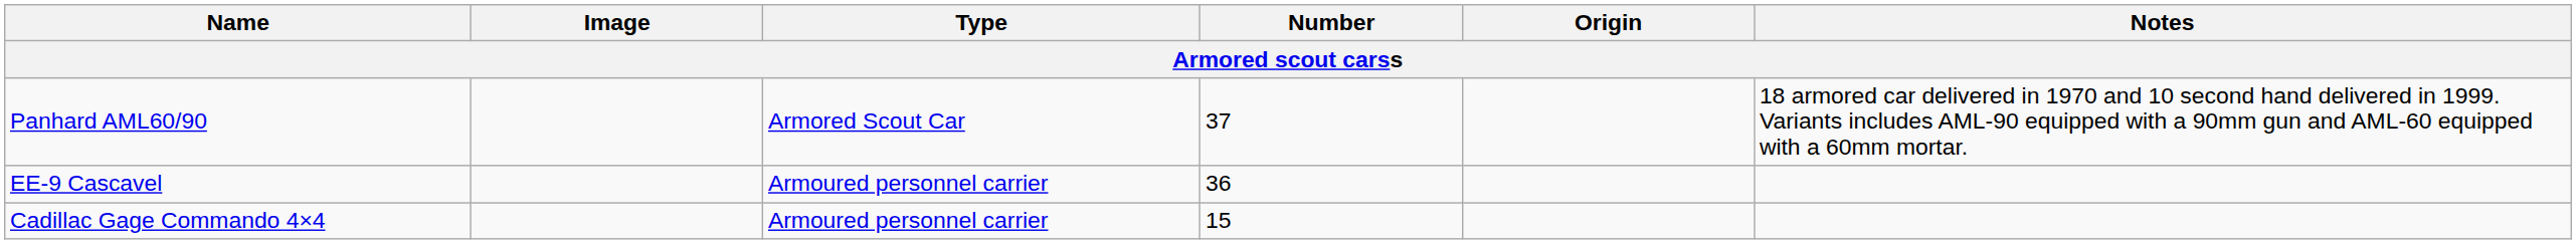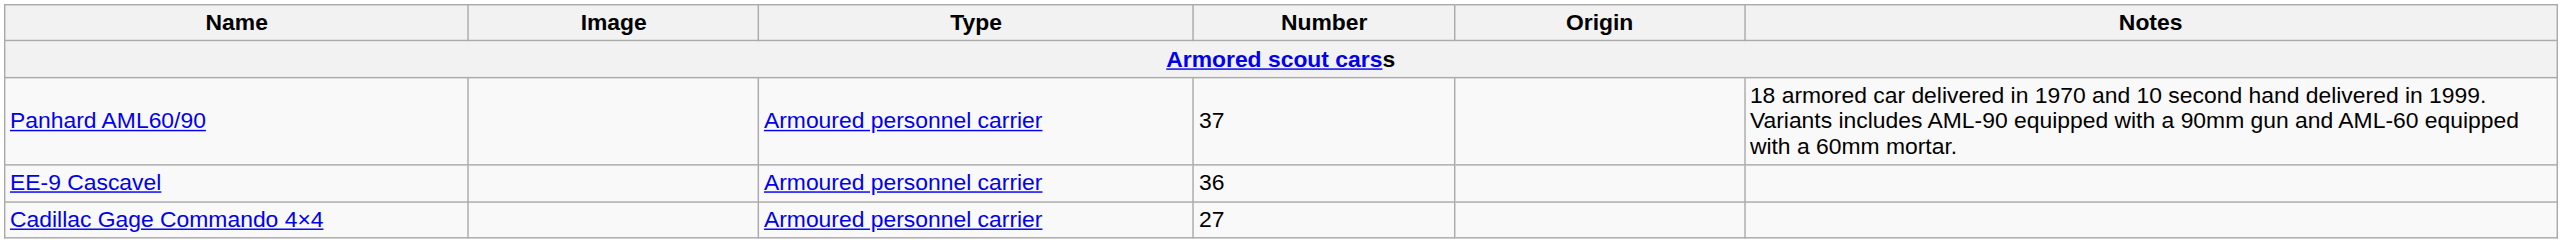Panhard AML60/90 | Type: Armored Scout Car -> Armoured personnel carrier
Cadillac Gage Commando 4×4 | Number: 15 -> 27
